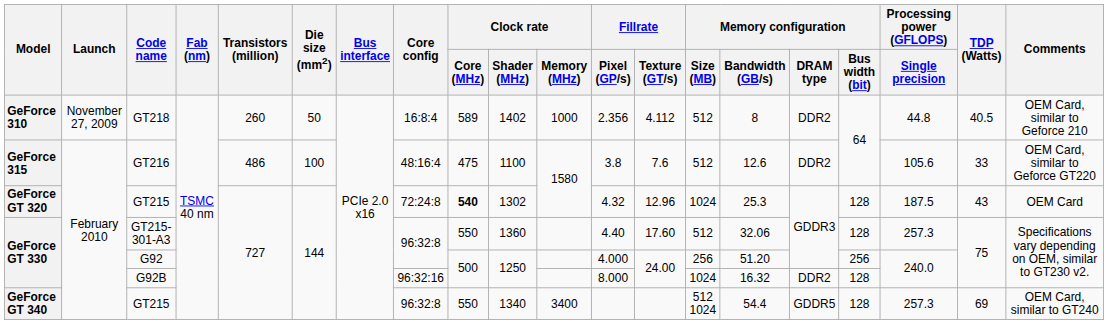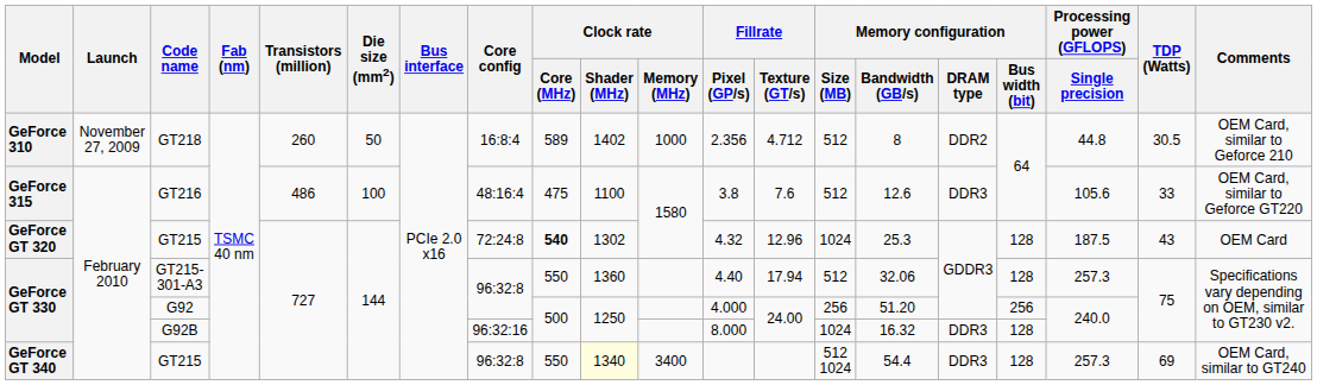GT218 | Fillrate / Texture (GT/s): 4.112 -> 4.712
GT218 | TDP (Watts): 40.5 -> 30.5
GT216 | Memory configuration / DRAM type: DDR2 -> DDR3
GT215-301-A3 | Fillrate / Texture (GT/s): 17.60 -> 17.94
G92B | Memory configuration / DRAM type: DDR2 -> DDR3
GeForce GT 340 / GT215 | Clock rate / Shader (MHz): no background -> lightyellow background
GeForce GT 340 / GT215 | Memory configuration / DRAM type: GDDR5 -> DDR3
